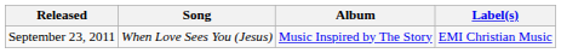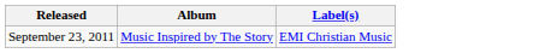- column: Song | When Love Sees You (Jesus)
